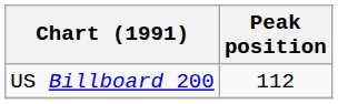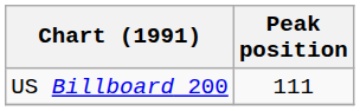US Billboard 200 | Peak position: 112 -> 111
